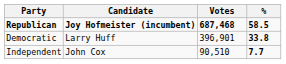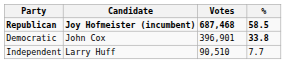Democratic | Candidate: Larry Huff -> John Cox
Independent | Candidate: John Cox -> Larry Huff
Independent | %: bold -> normal
